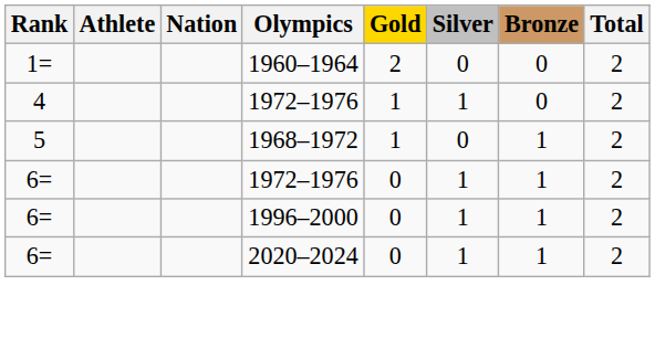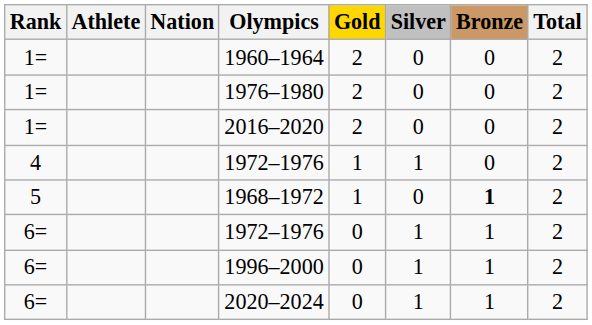+ row: 1= | 1976–1980 | 2 | 0 | 0 | 2
+ row: 1= | 2016–2020 | 2 | 0 | 0 | 2
1968–1972 | Bronze: normal -> bold
